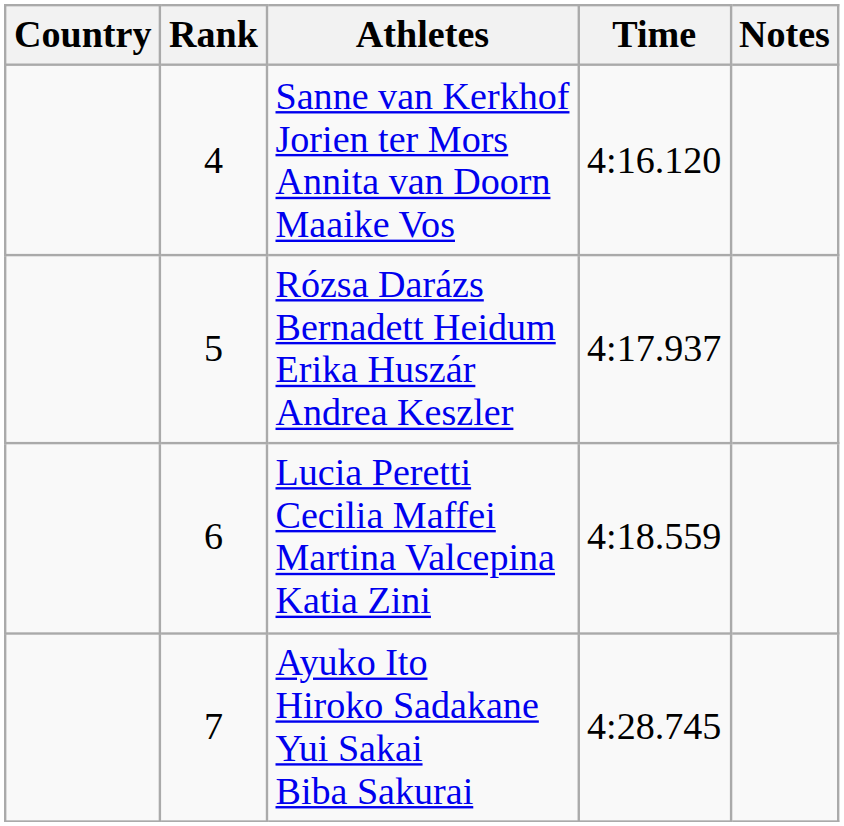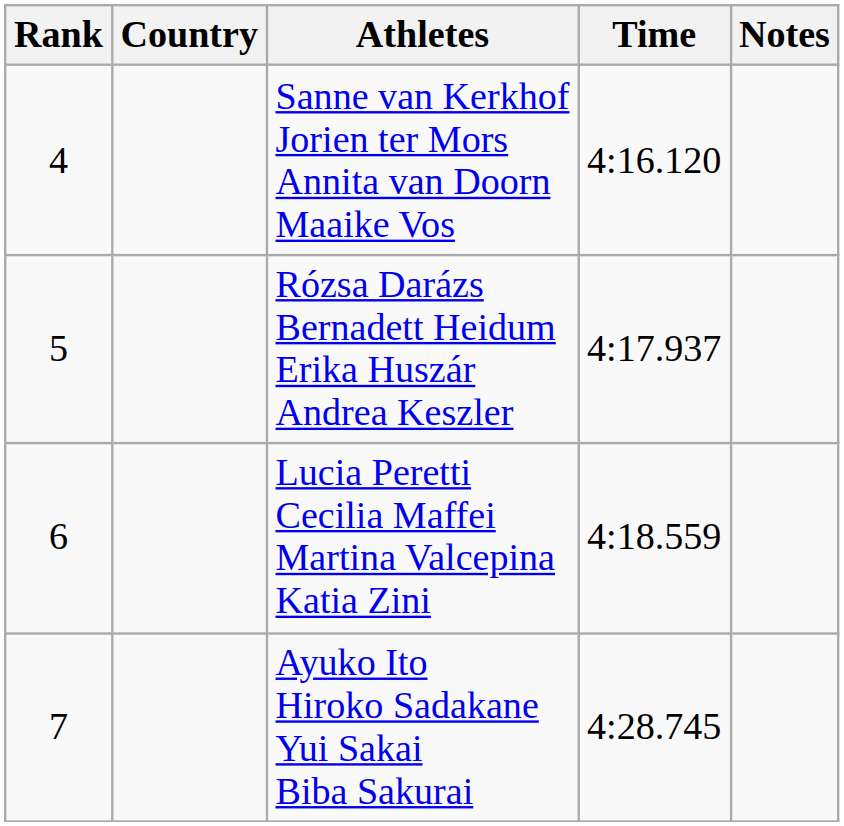columns swapped: Rank <-> Country
